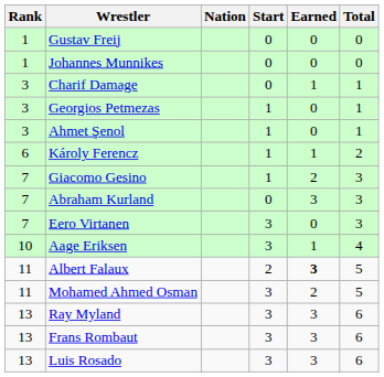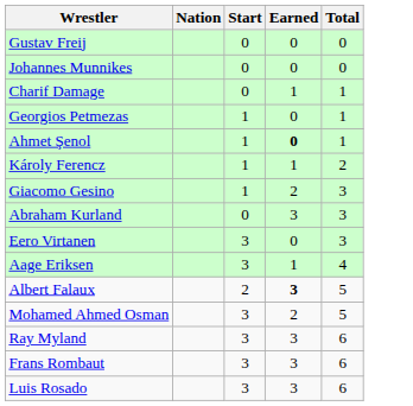- column: Rank | 1 | 1 | 3 | 3 | 3 | 6 | 7 | 7 | 7 | 10 | 11 | 11 | 13 | 13 | 13
Ahmet Şenol | Earned: normal -> bold
